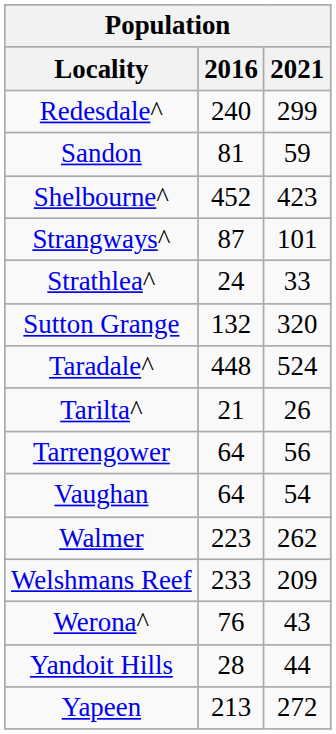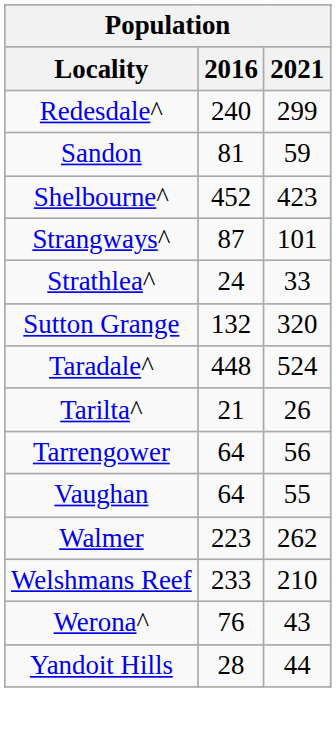Vaughan | 2021: 54 -> 55
Welshmans Reef | 2021: 209 -> 210
- row: Yapeen | 213 | 272
